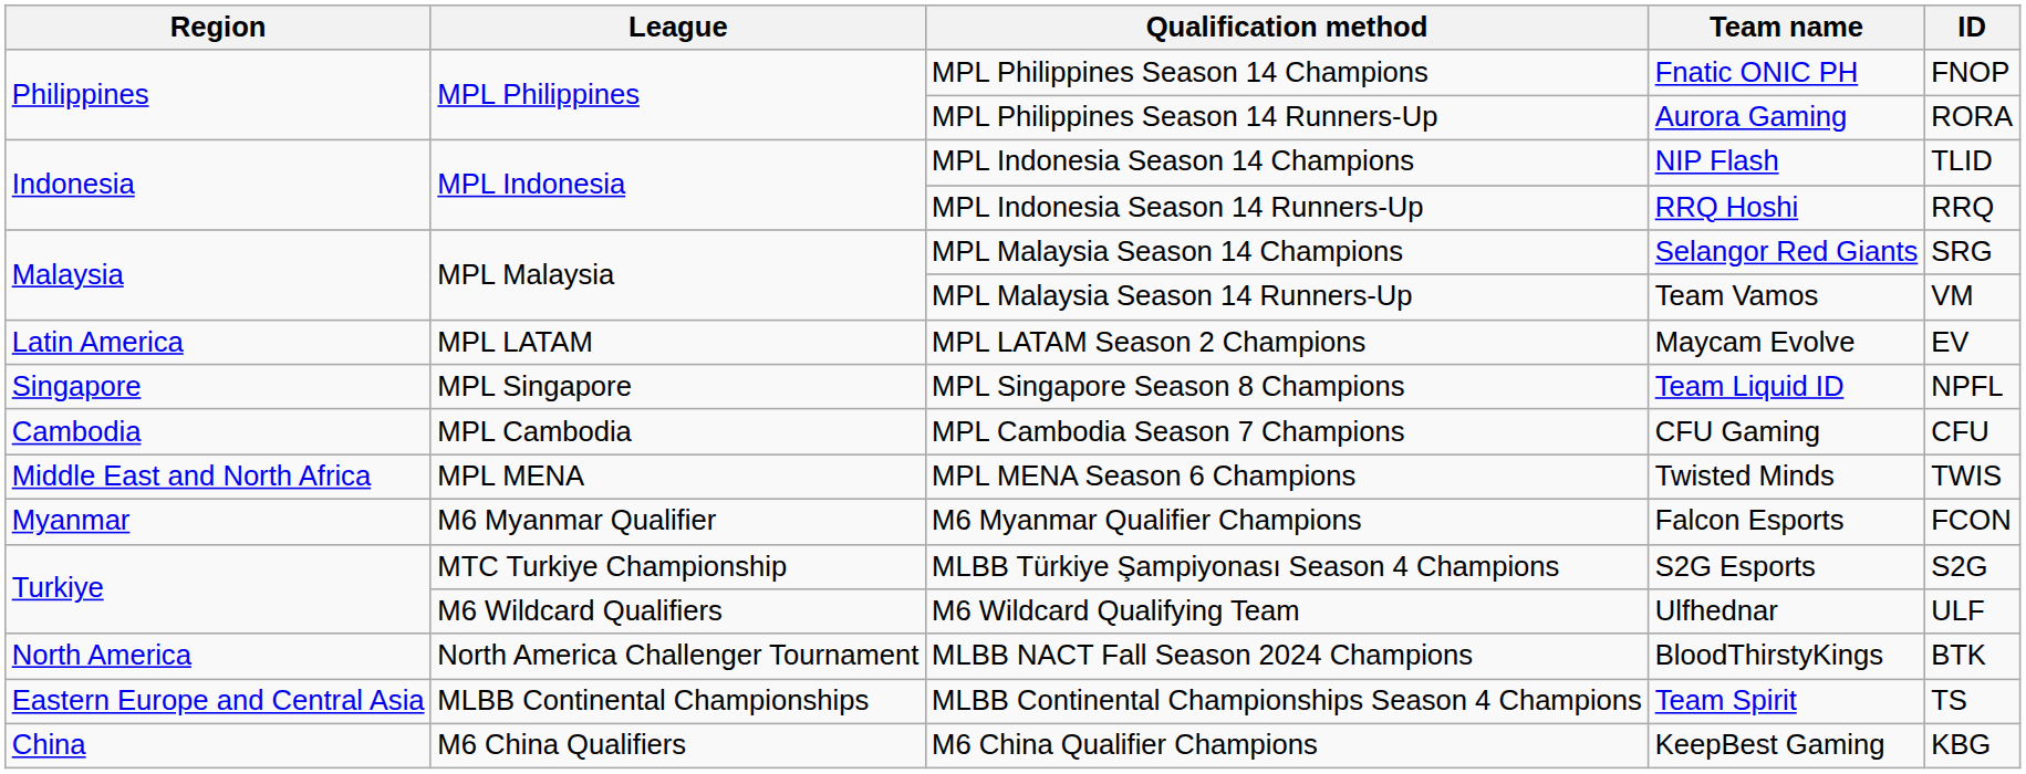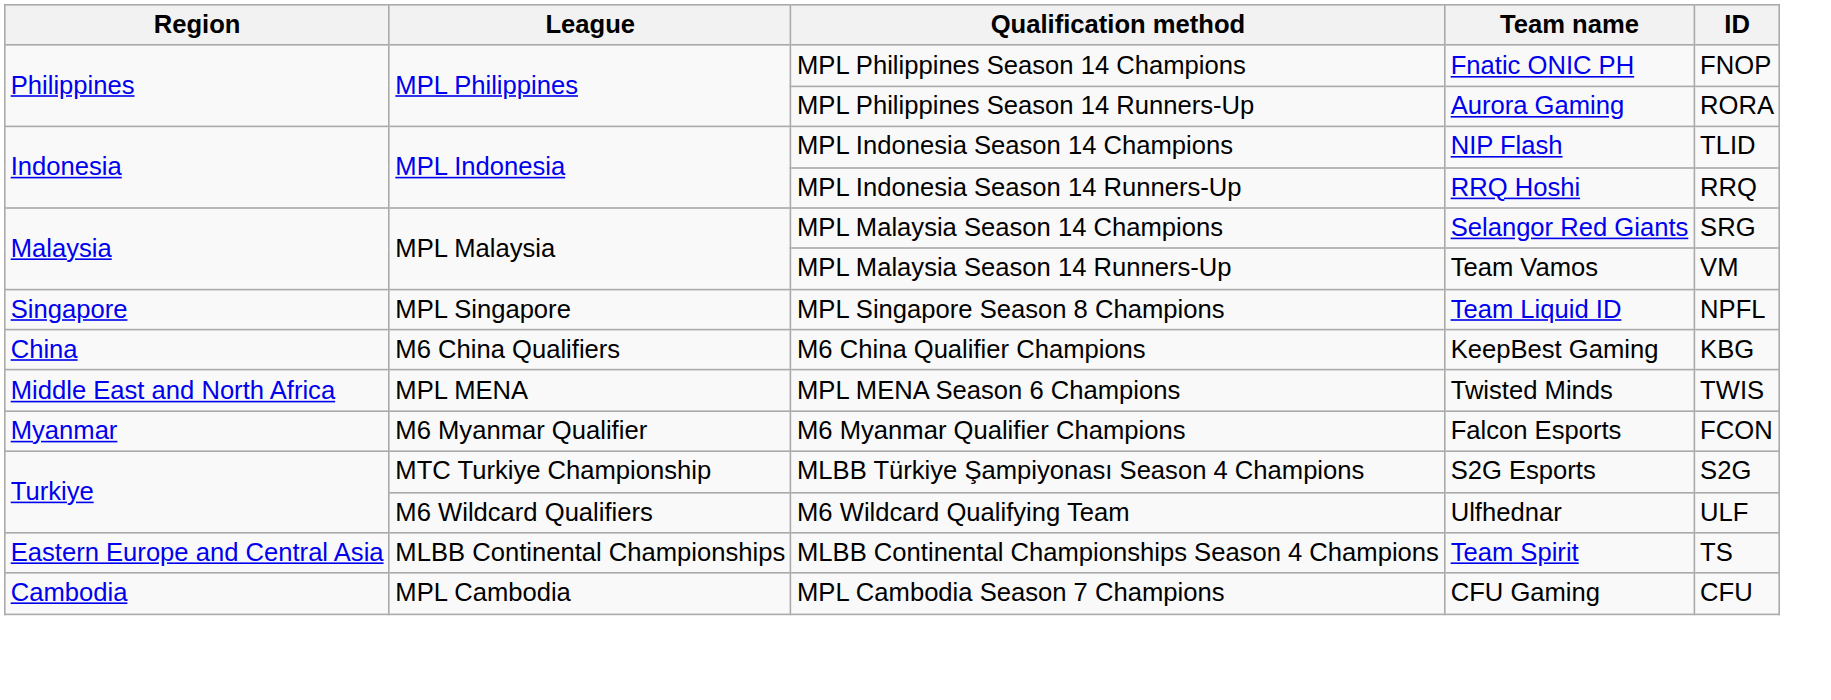- row: Latin America | MPL LATAM | MPL LATAM Season 2 Champions | Maycam Evolve | EV
rows swapped: MPL Cambodia Season 7 Champions <-> M6 China Qualifier Champions
- row: North America | North America Challenger Tournament | MLBB NACT Fall Season 2024 Champions | BloodThirstyKings | BTK
